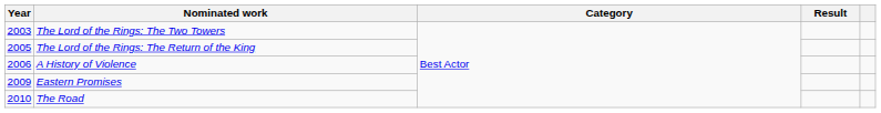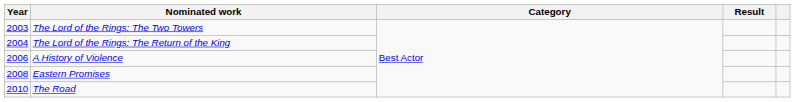The Lord of the Rings: The Return of the King | Year: 2005 -> 2004
Eastern Promises | Year: 2009 -> 2008
